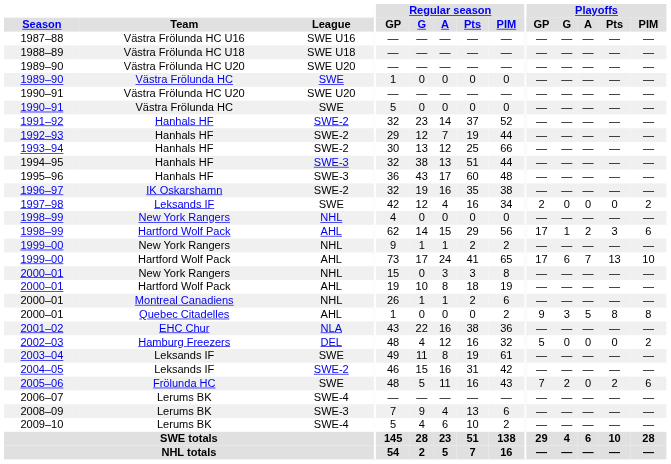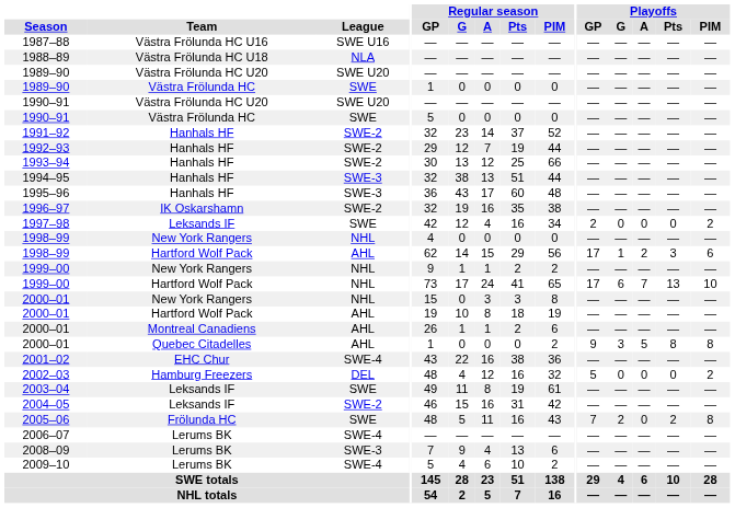1988–89 | League: SWE U18 -> NLA
1999–00 / Hartford Wolf Pack | League: AHL -> NHL
2000–01 / Montreal Canadiens | League: NHL -> AHL
2001–02 | League: NLA -> SWE-4
2005–06 | Playoffs / PIM: 6 -> 8
